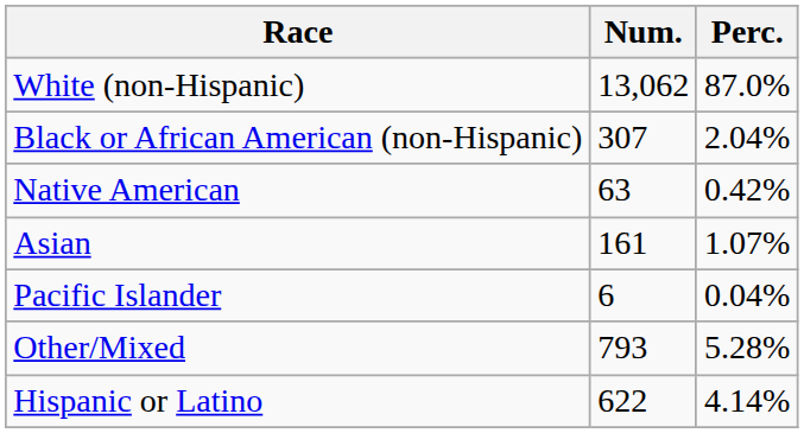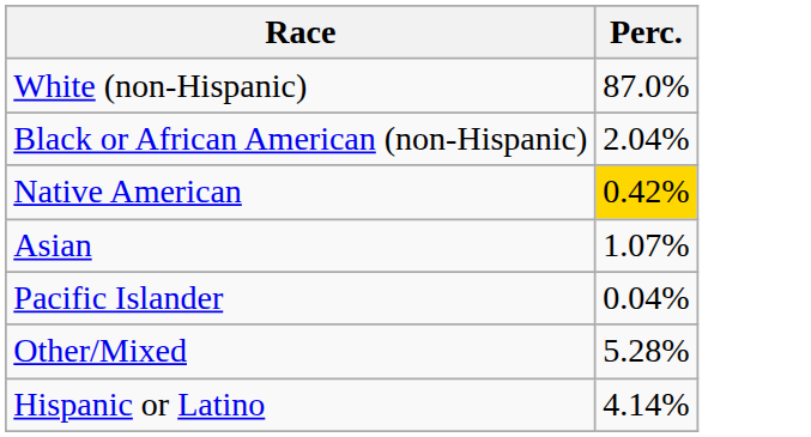- column: Num. | 13,062 | 307 | 63 | 161 | 6 | 793 | 622
Native American | Perc.: no background -> gold background
